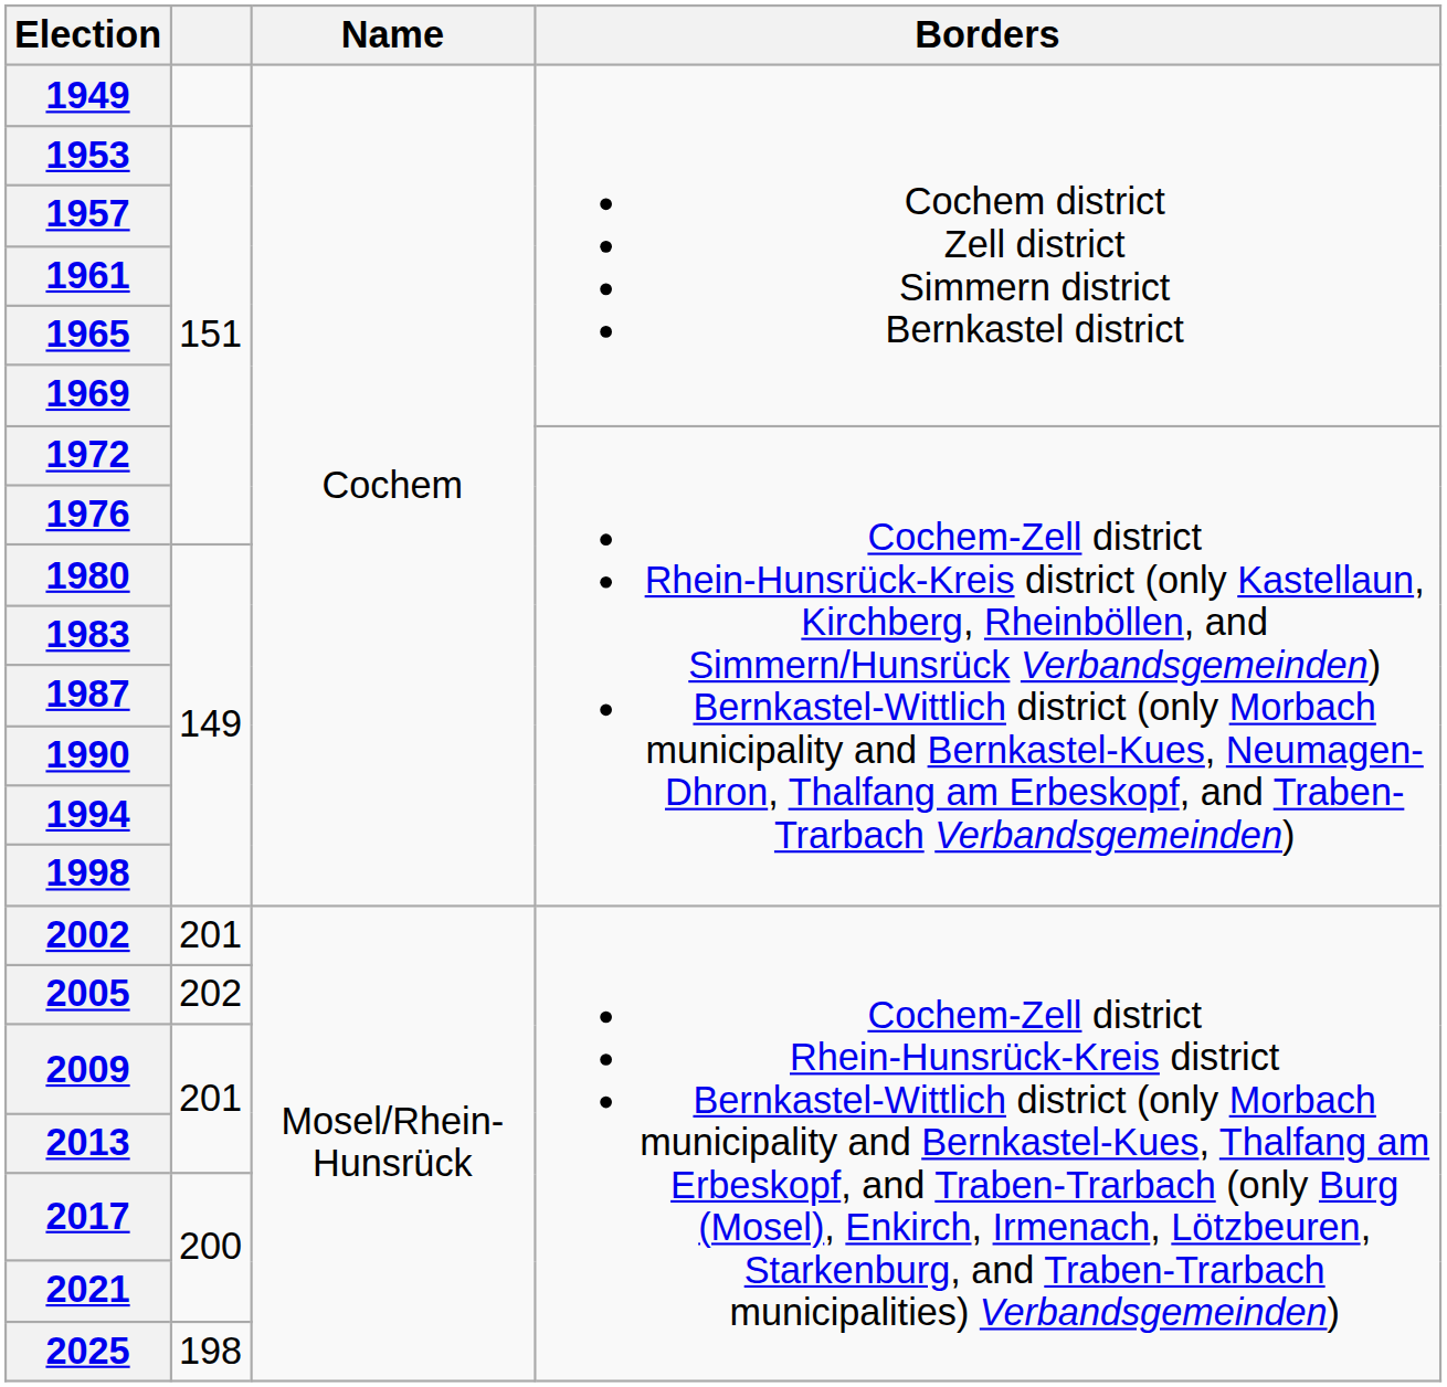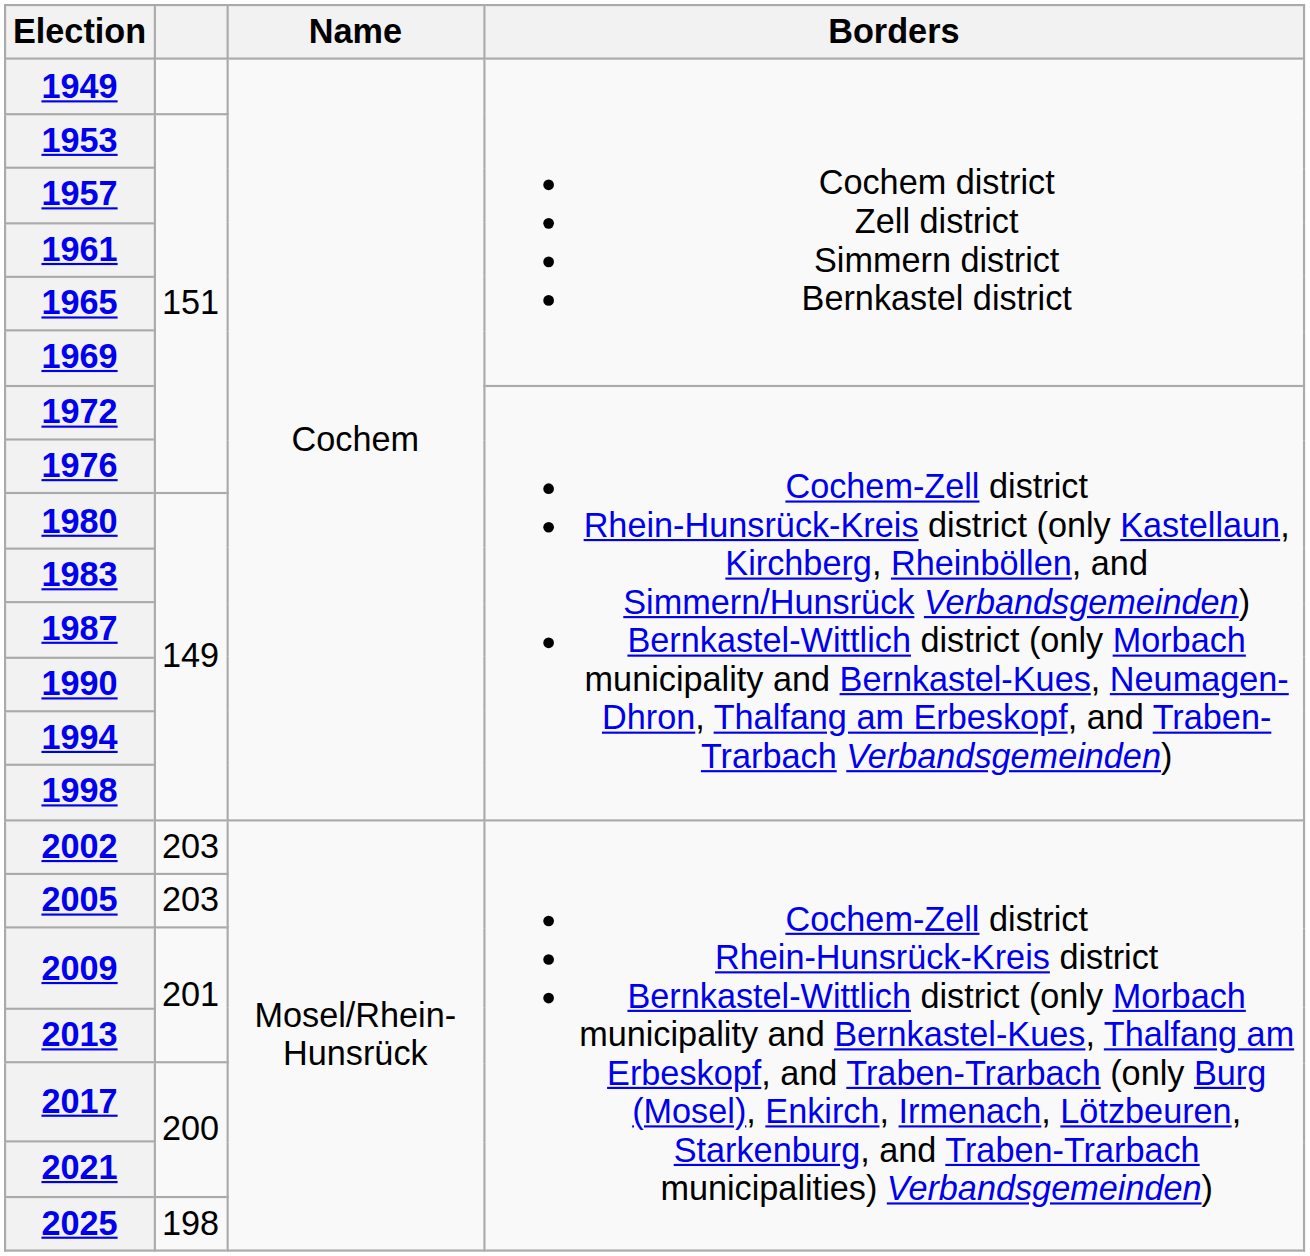2002 | column 2: 201 -> 203
2005 | column 2: 202 -> 203
